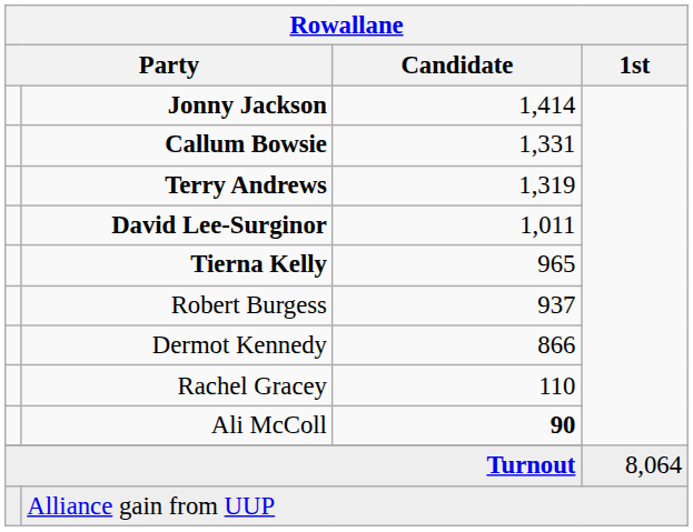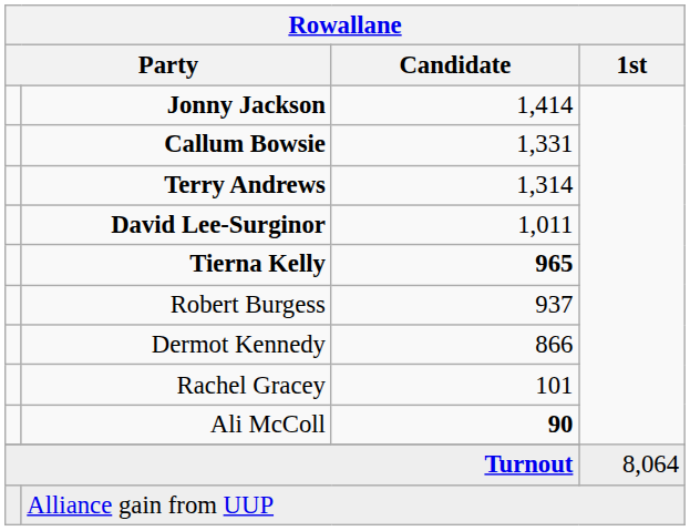Terry Andrews | Rowallane / Candidate: 1,319 -> 1,314
Tierna Kelly | Rowallane / Candidate: normal -> bold
Rachel Gracey | Rowallane / Candidate: 110 -> 101
